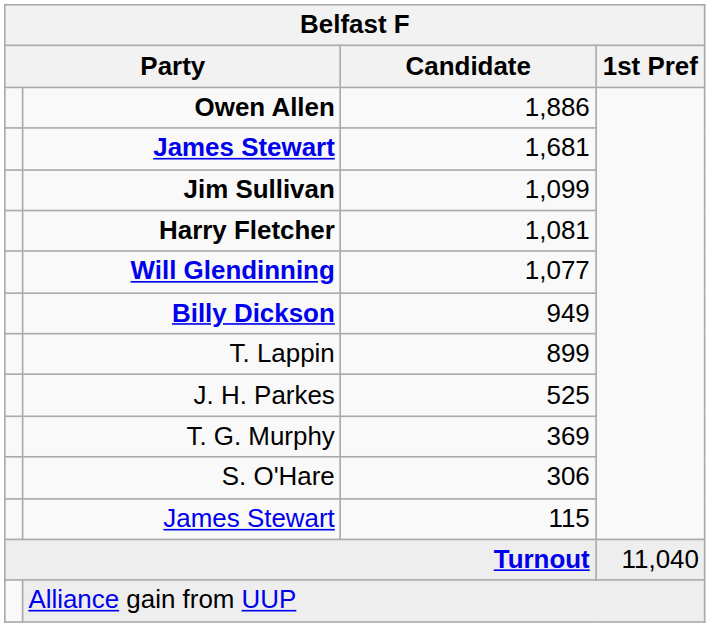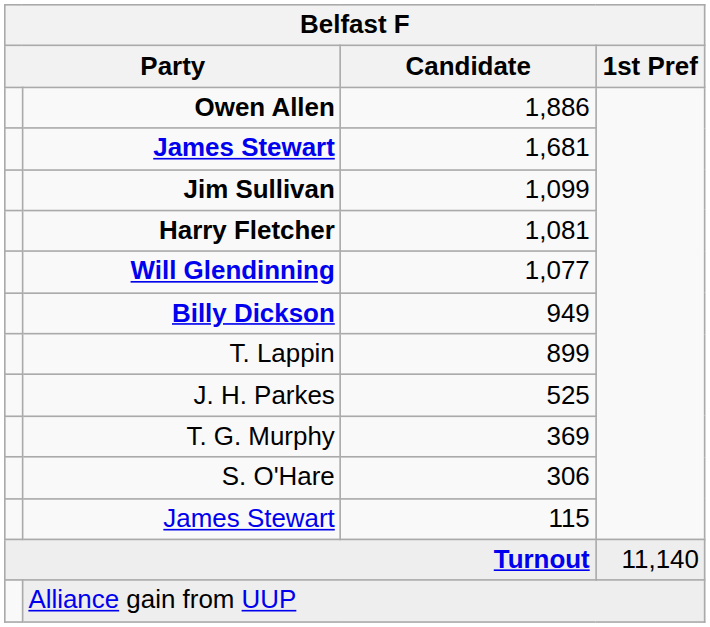Turnout | 1st Pref: 11,040 -> 11,140
